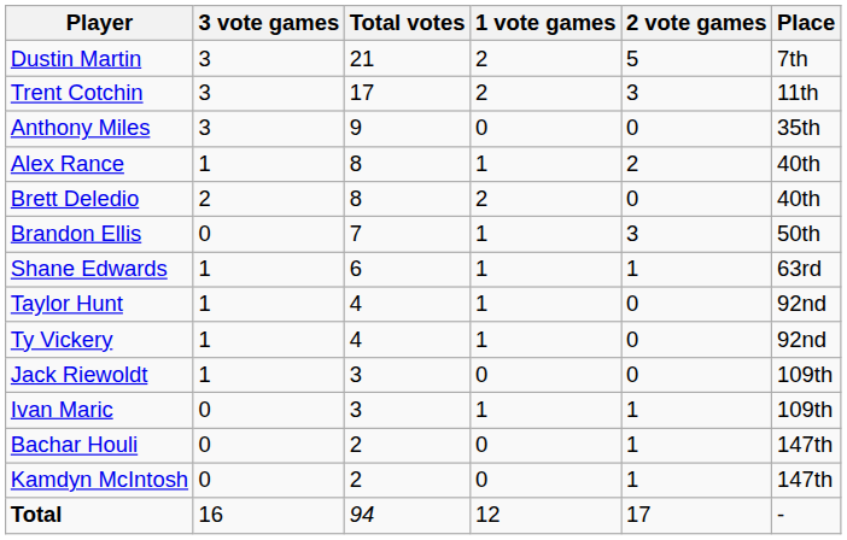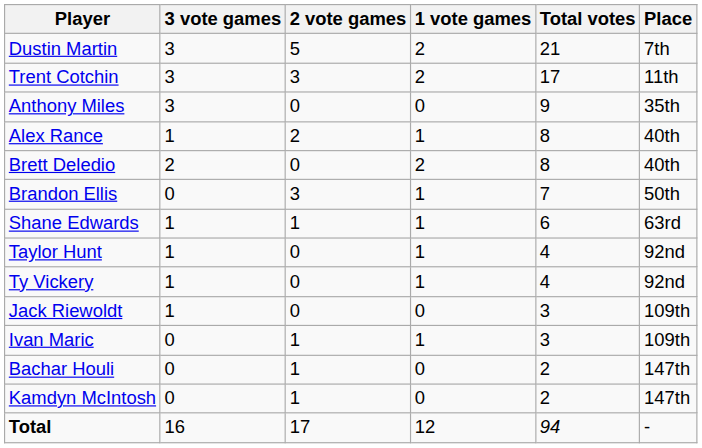columns swapped: 2 vote games <-> Total votes
